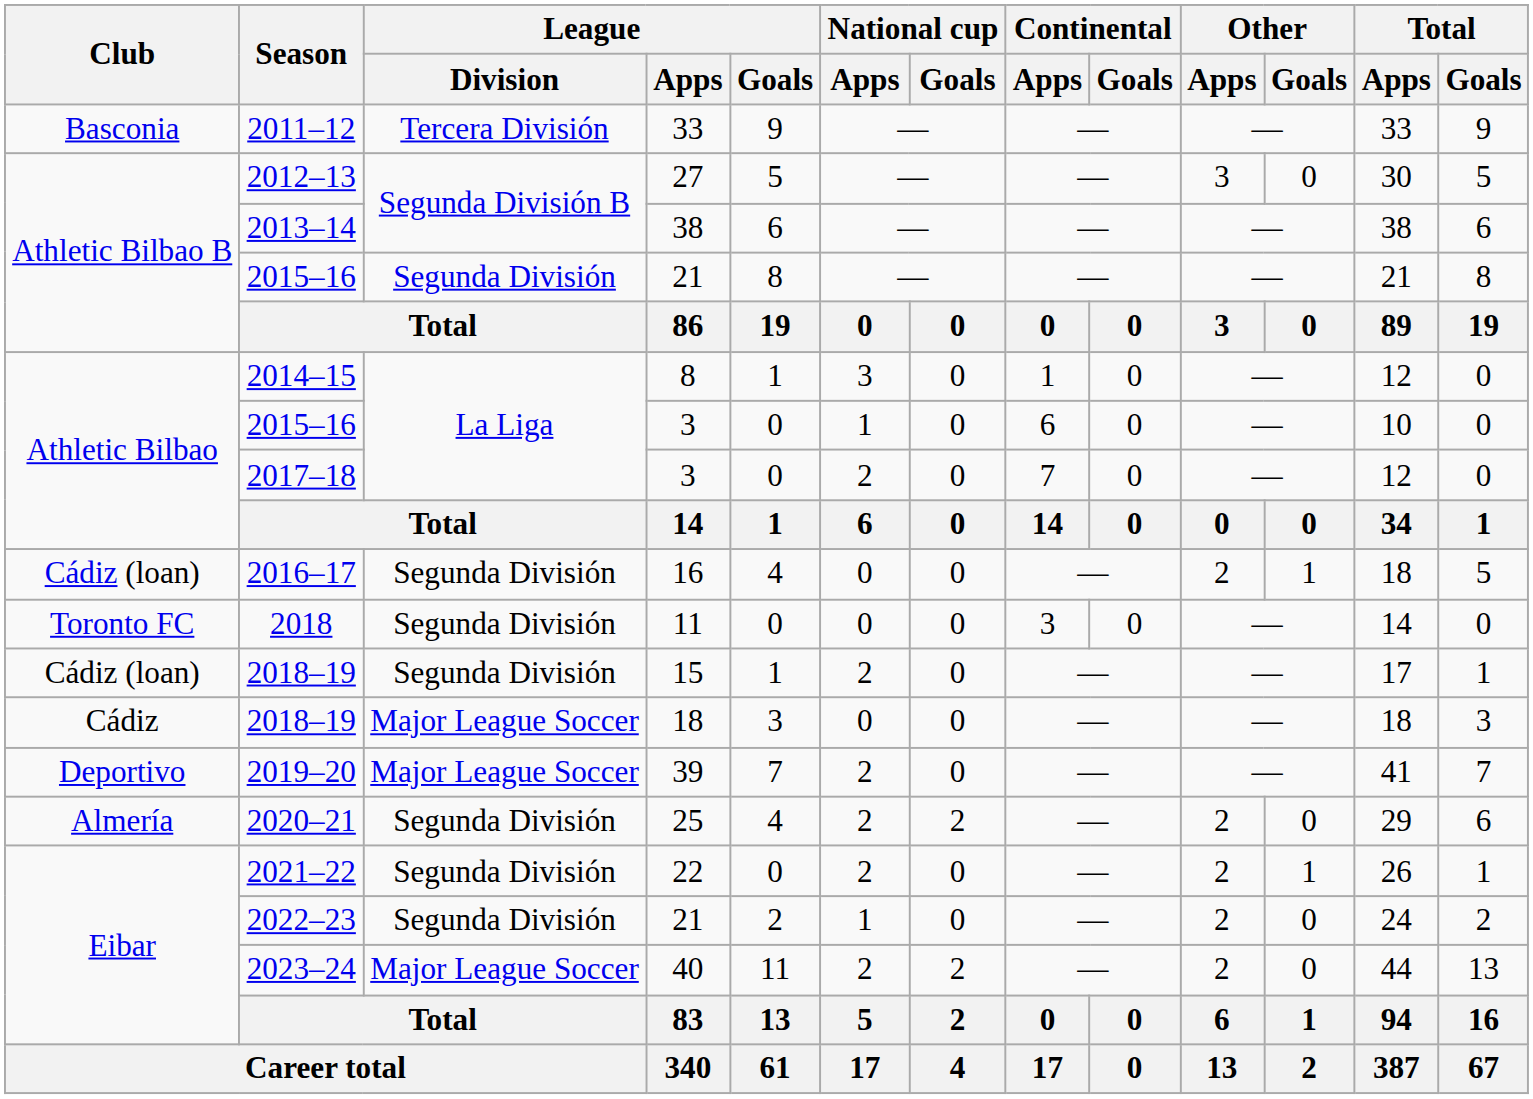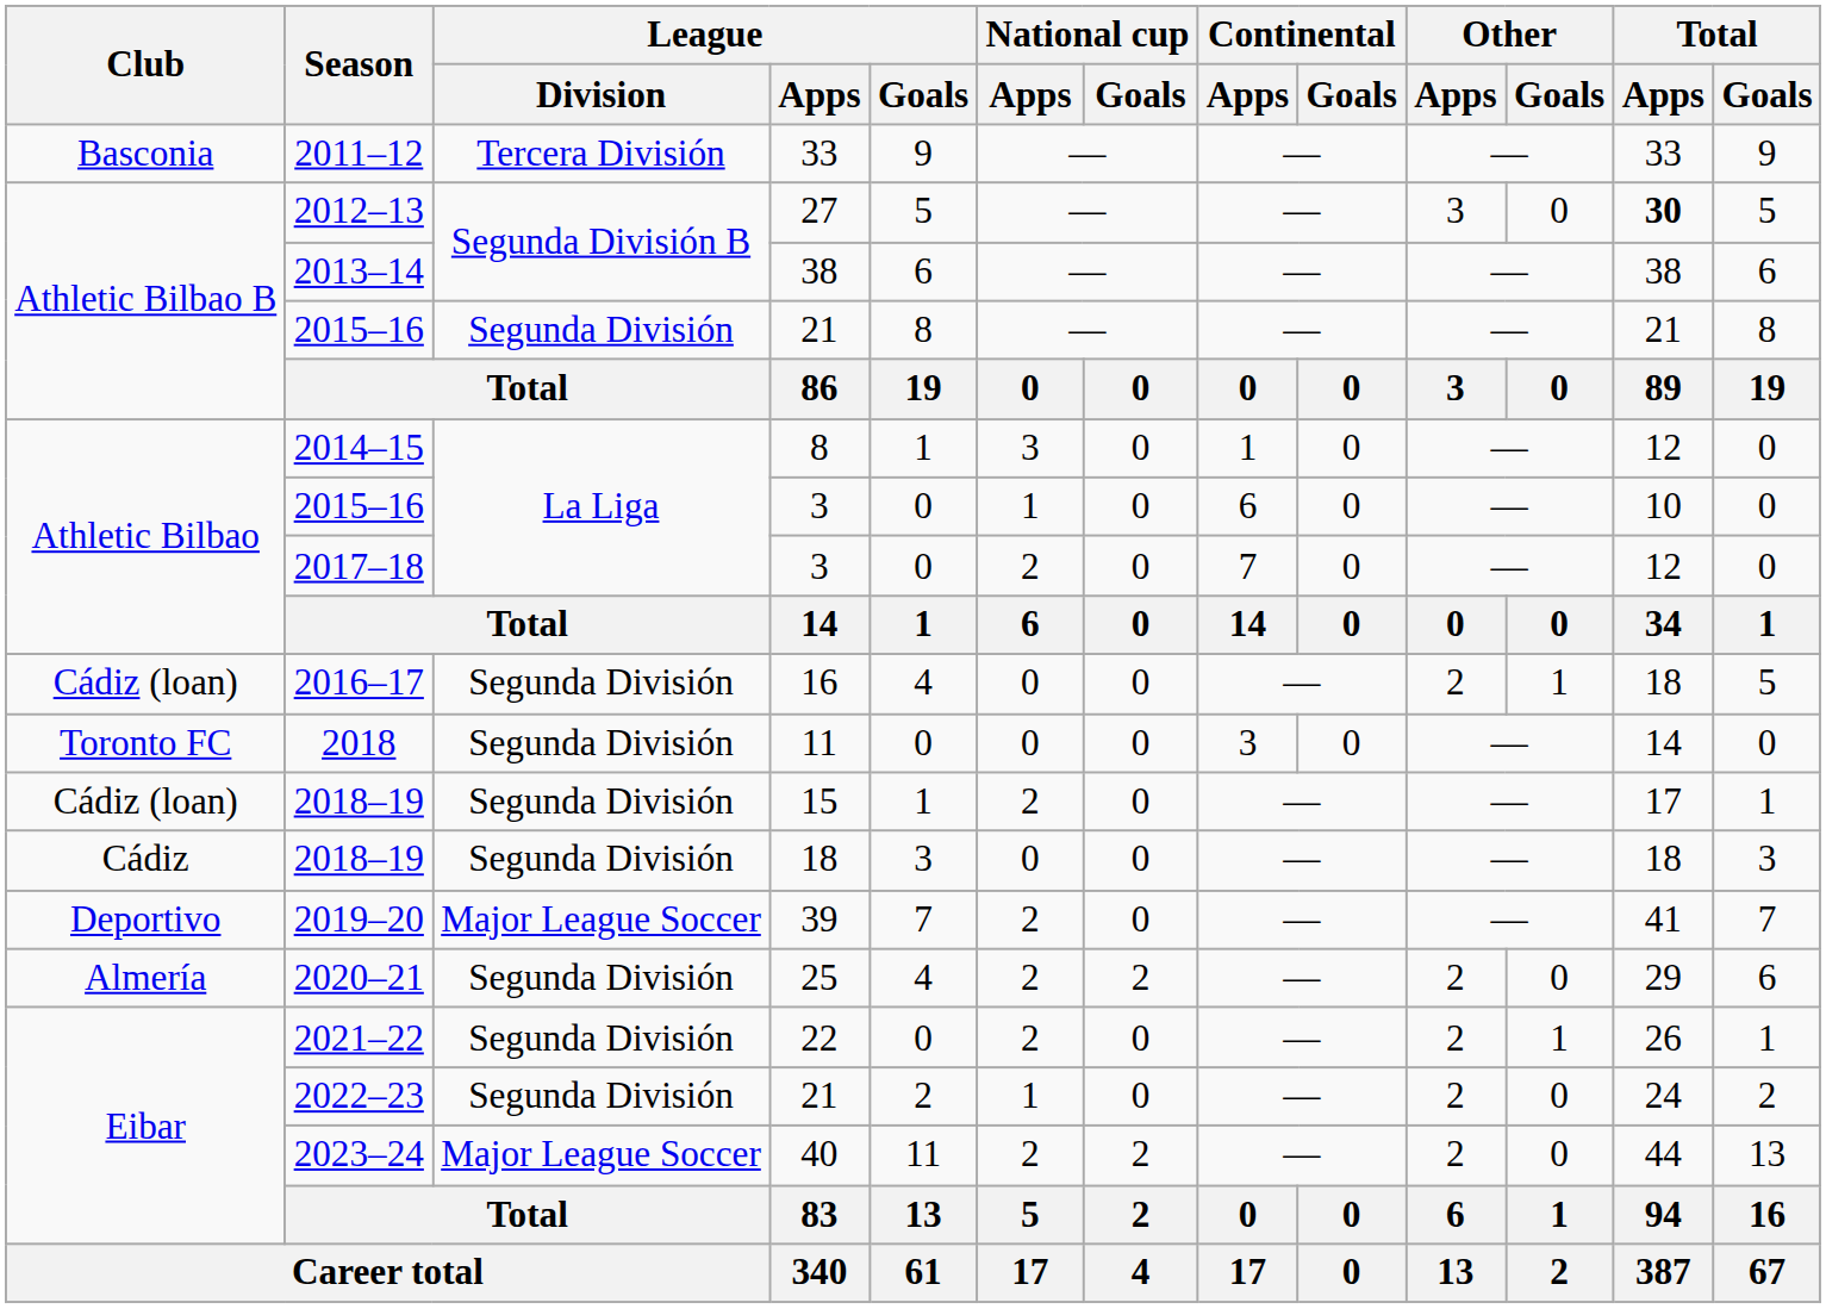2012–13 | Total / Apps: normal -> bold
2018–19 / 18 | League / Division: Major League Soccer -> Segunda División
